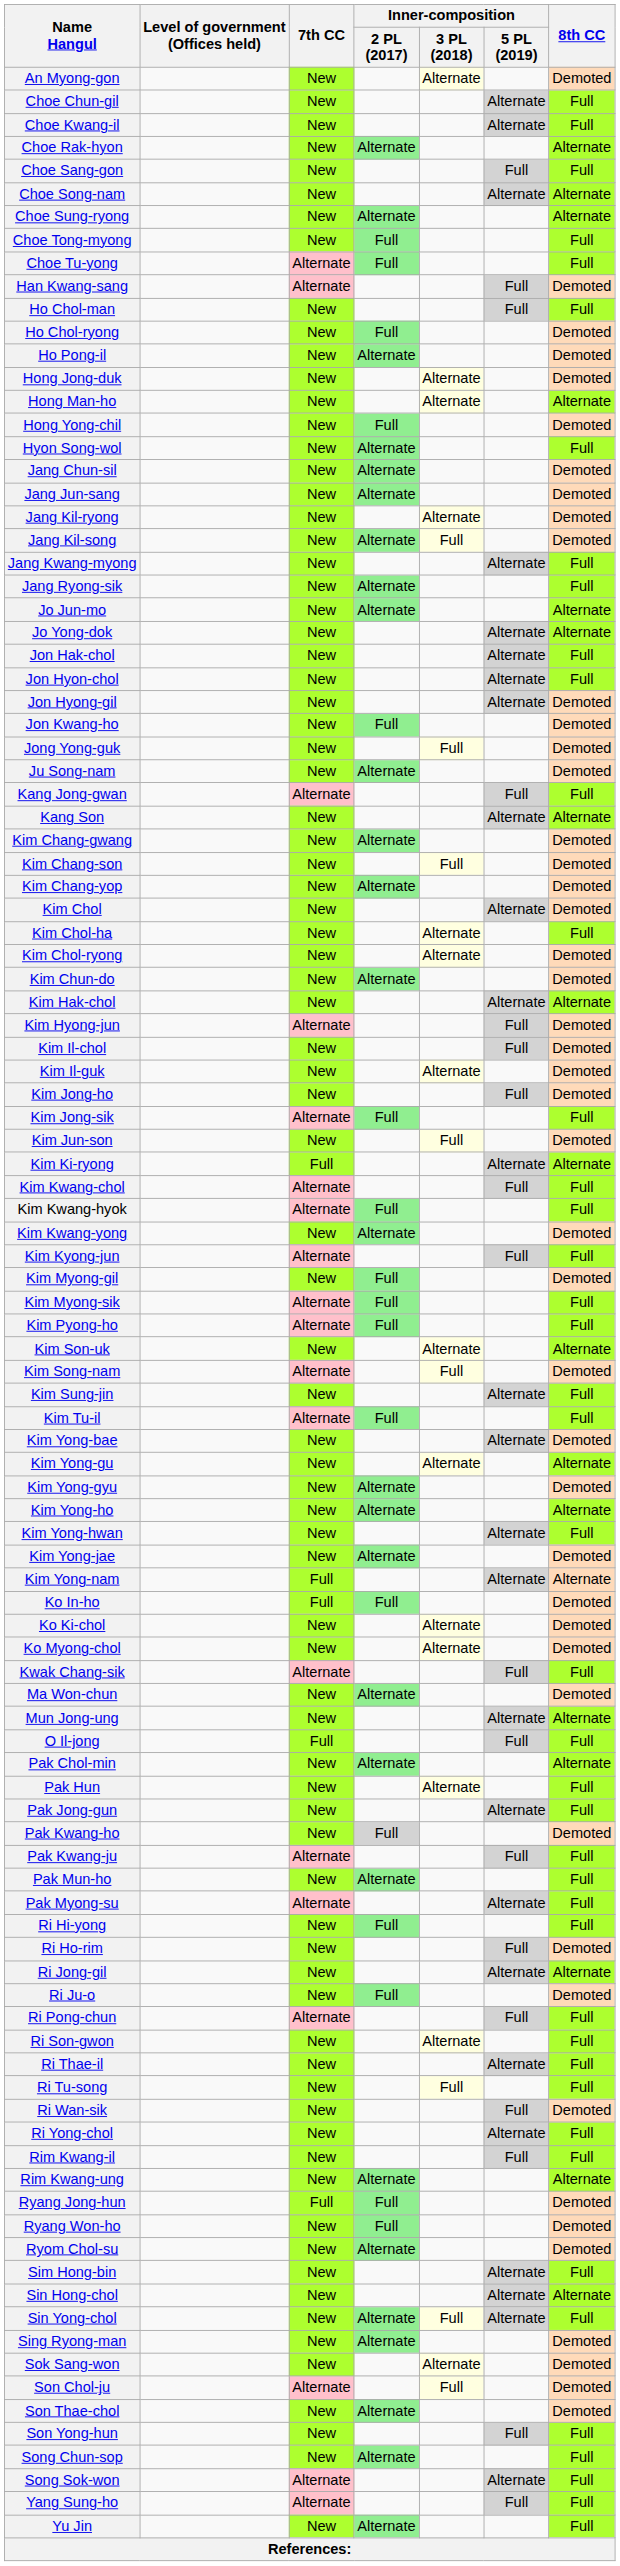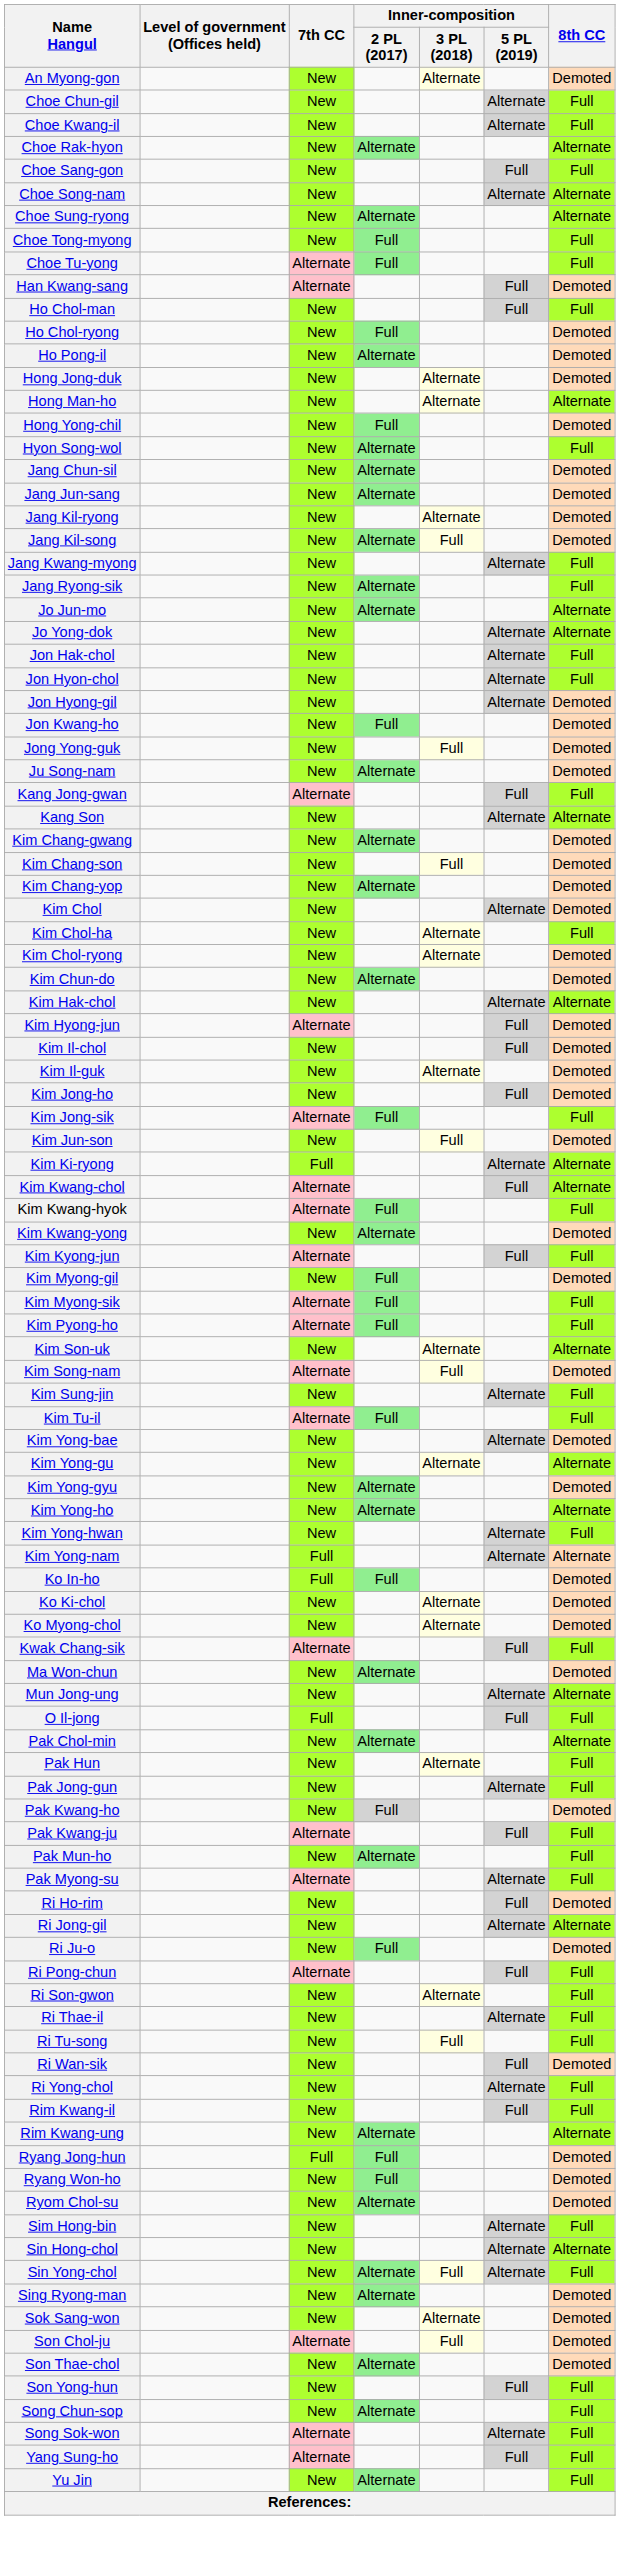Kim Kwang-chol | 8th CC: Full -> Alternate
- row: Kim Yong-jae | New | Alternate | Demoted
- row: Ri Hi-yong | New | Full | Full
